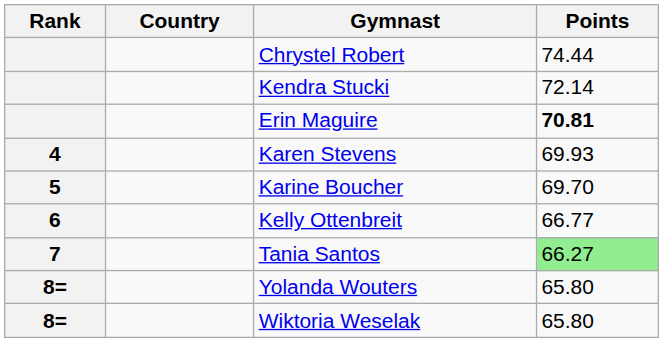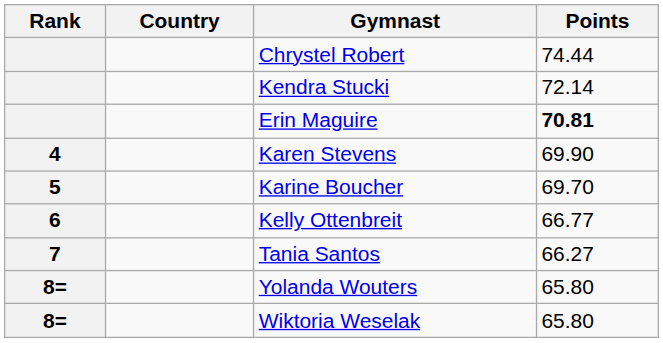Karen Stevens | Points: 69.93 -> 69.90
Tania Santos | Points: lightgreen background -> no background
